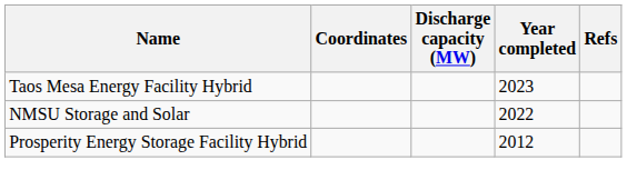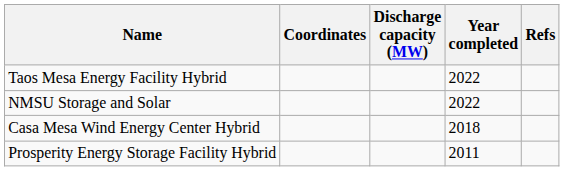Taos Mesa Energy Facility Hybrid | Year completed: 2023 -> 2022
+ row: Casa Mesa Wind Energy Center Hybrid | 2018
Prosperity Energy Storage Facility Hybrid | Year completed: 2012 -> 2011
